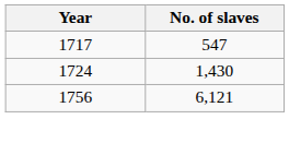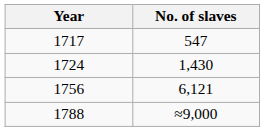+ row: 1788 | ≈9,000
